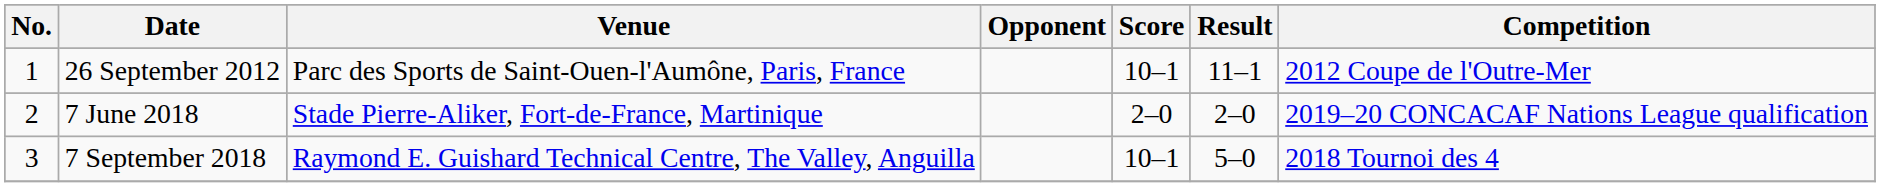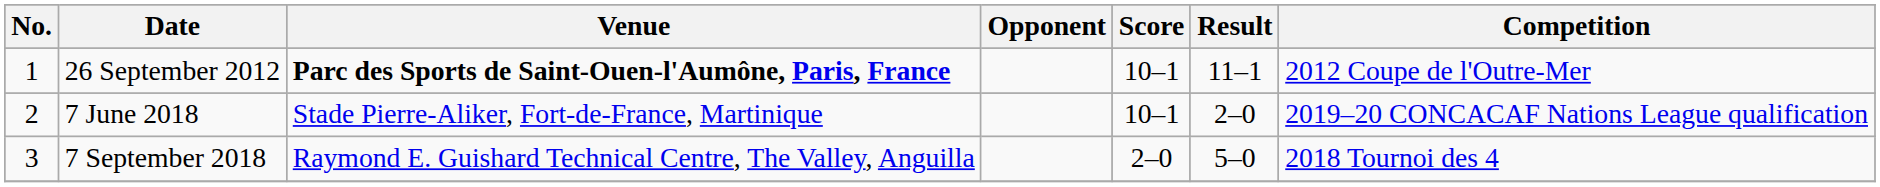26 September 2012 | Venue: normal -> bold
7 June 2018 | Score: 2–0 -> 10–1
7 September 2018 | Score: 10–1 -> 2–0
